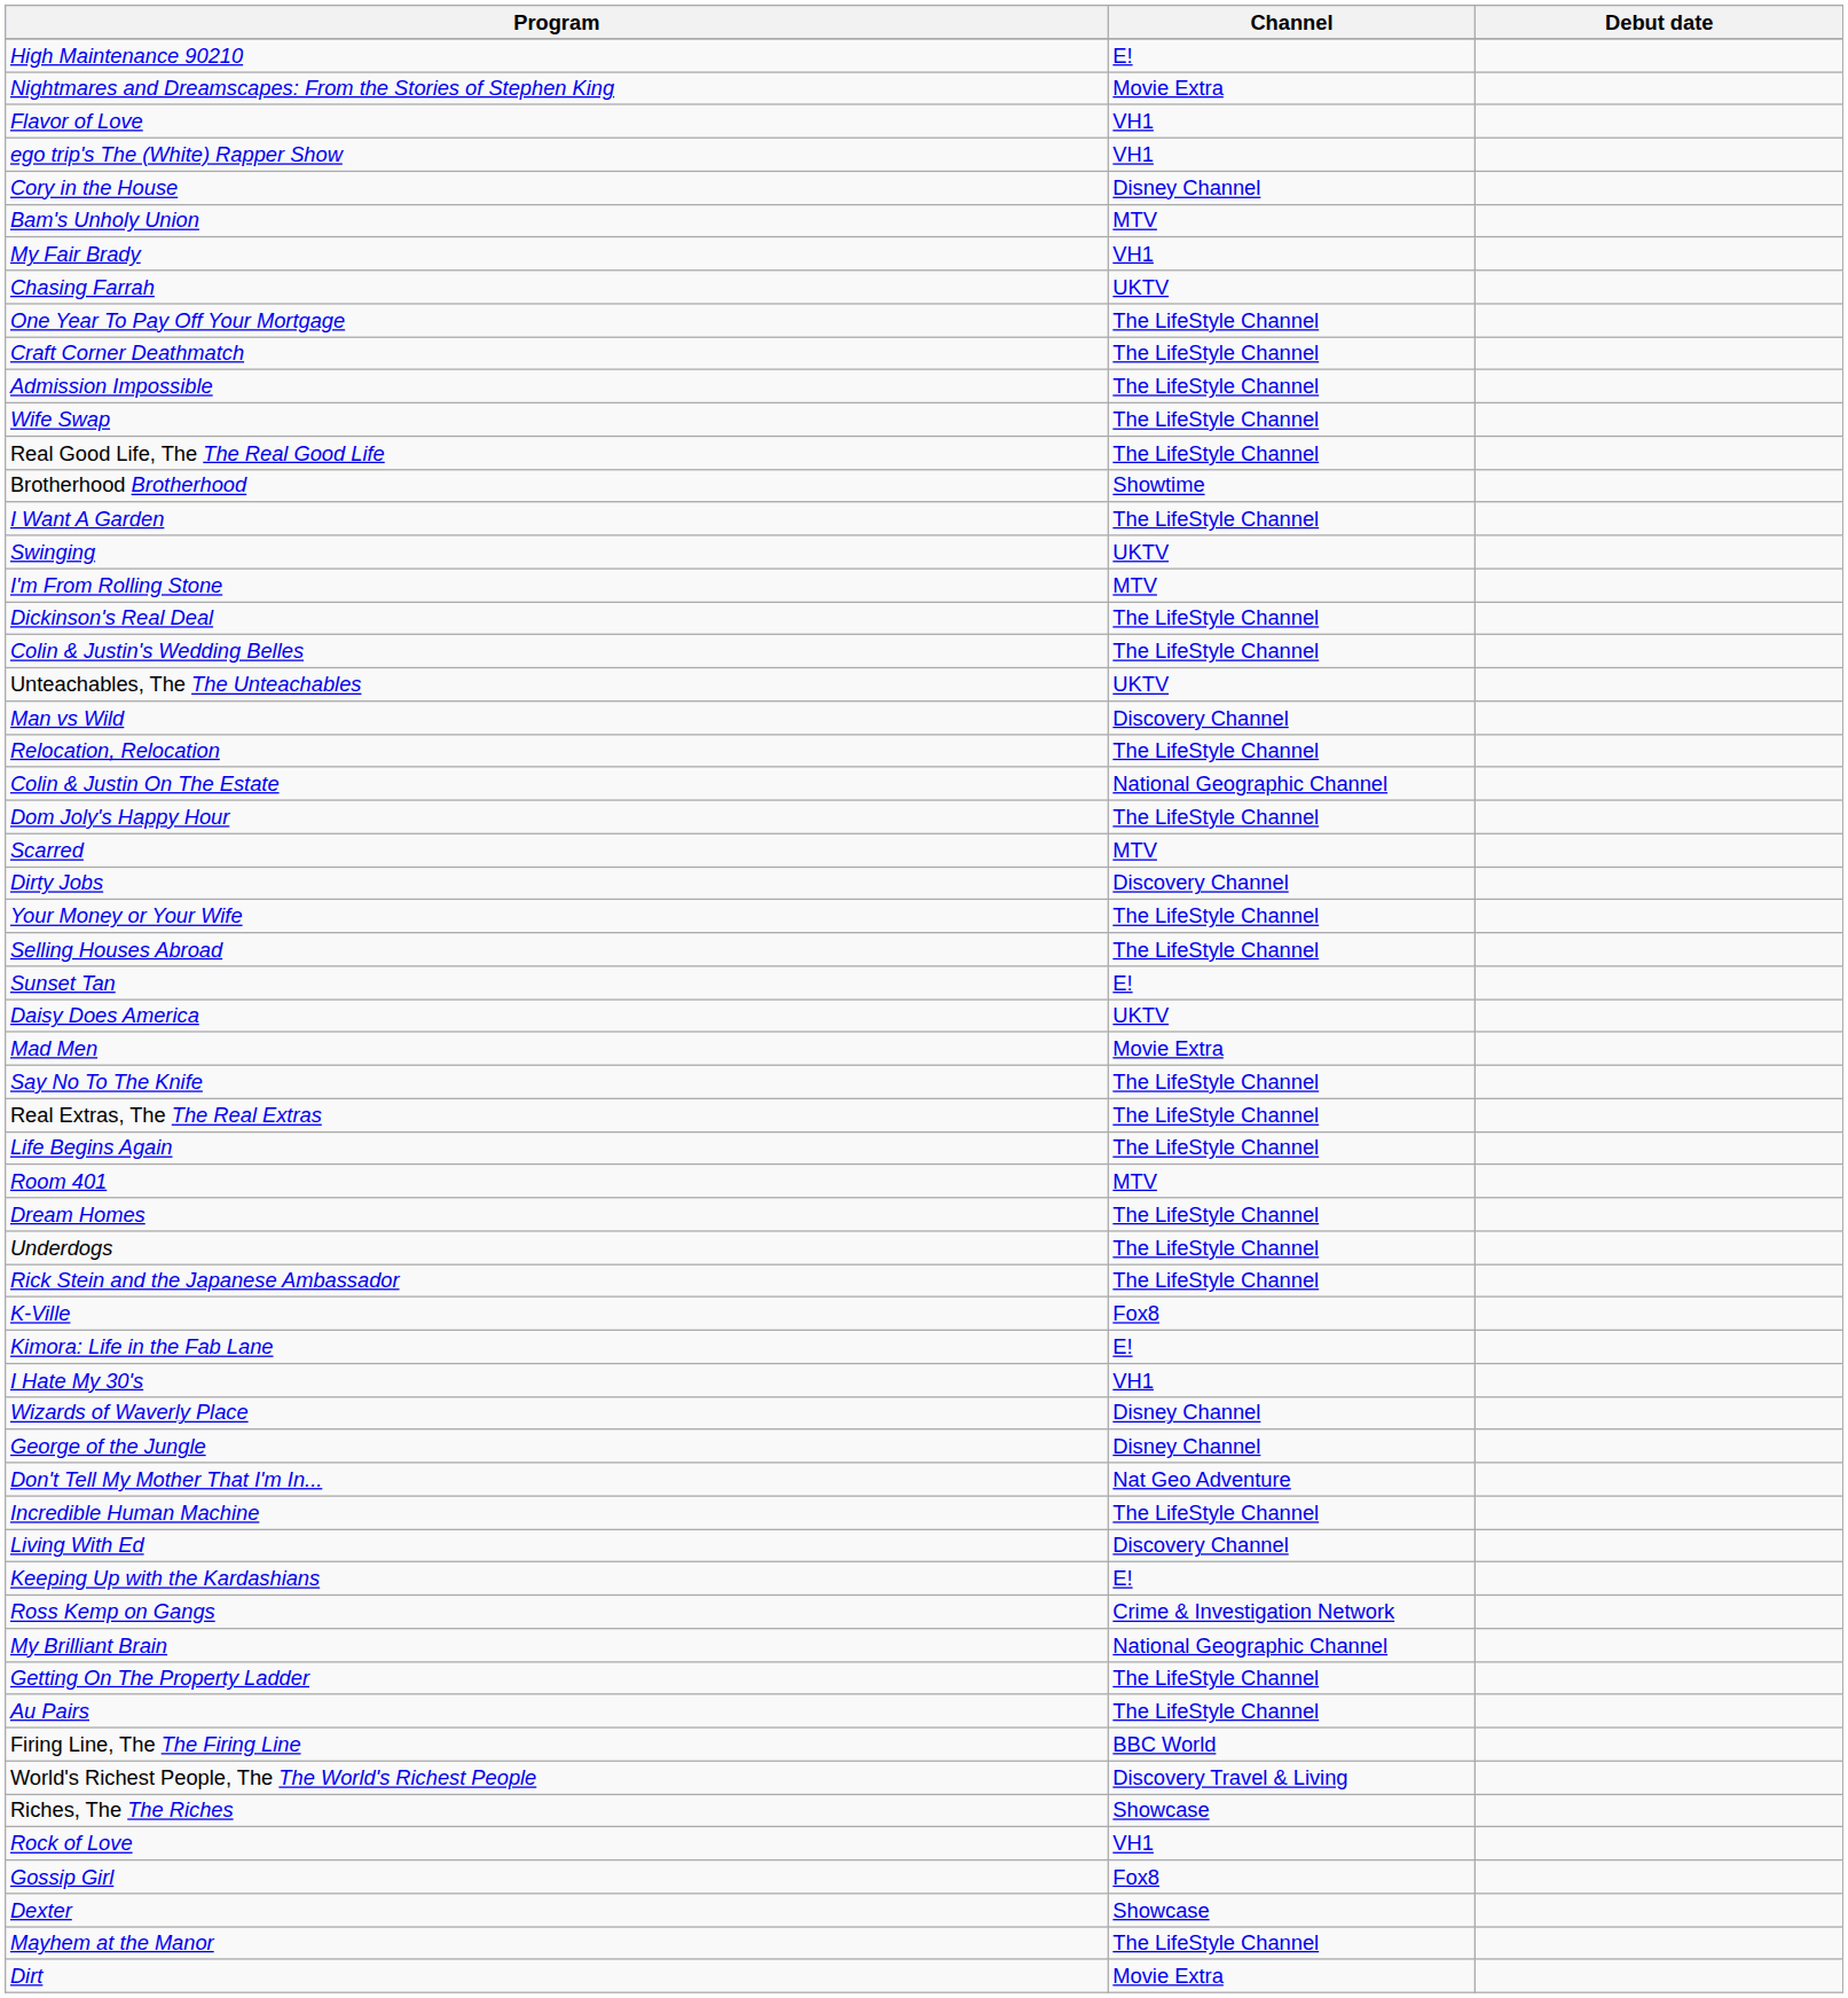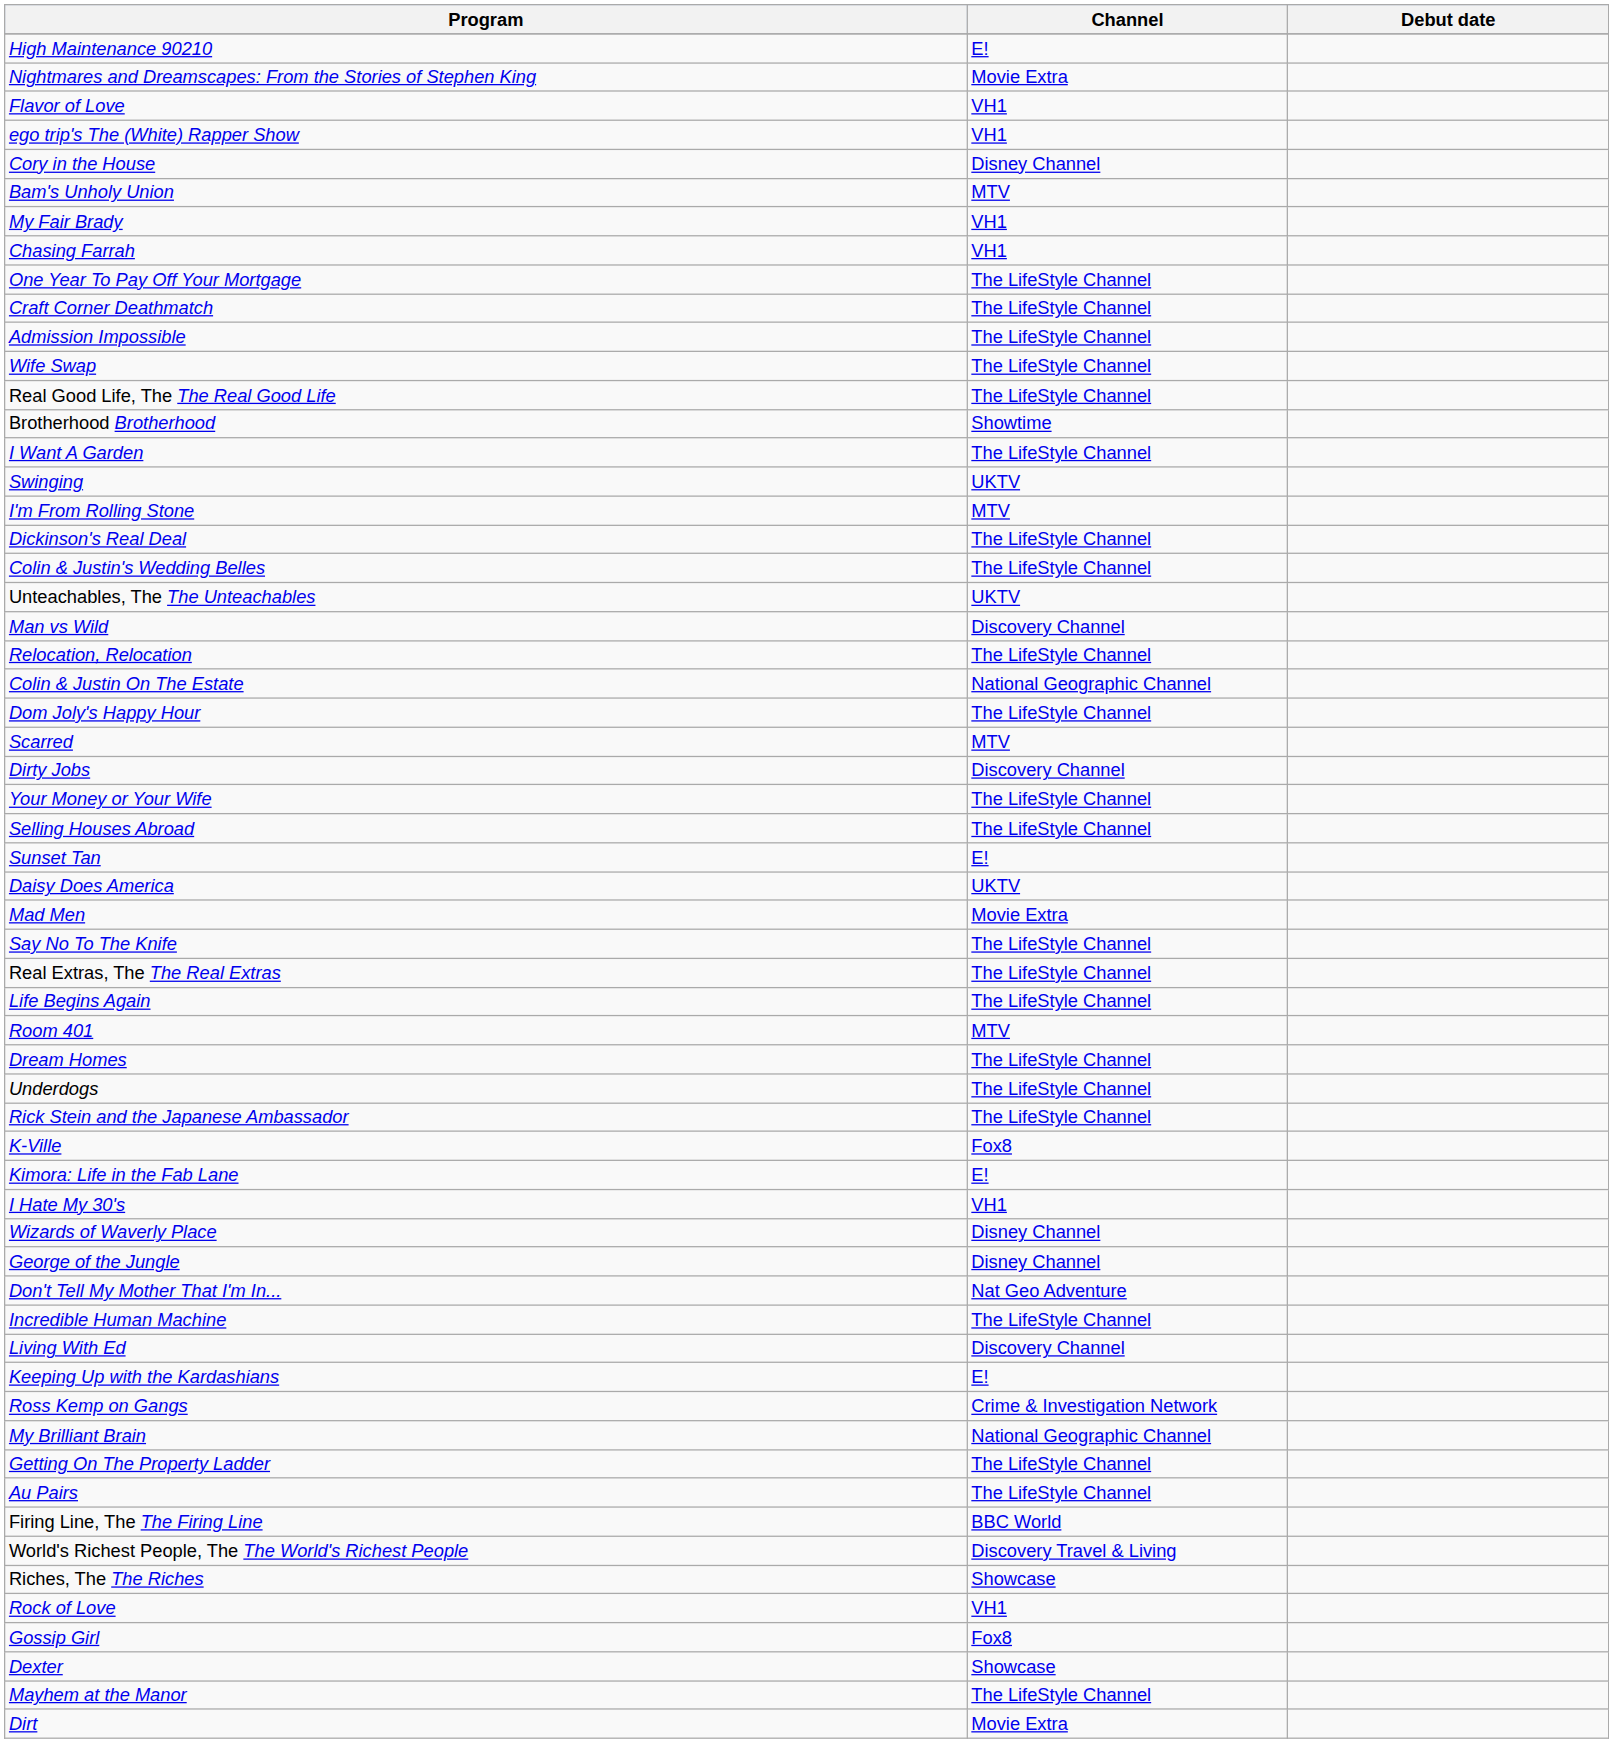Chasing Farrah | Channel: UKTV -> VH1
